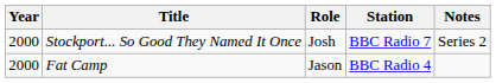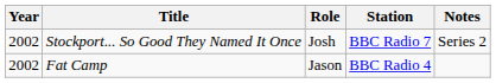Stockport... So Good They Named It Once | Year: 2000 -> 2002
Fat Camp | Year: 2000 -> 2002
